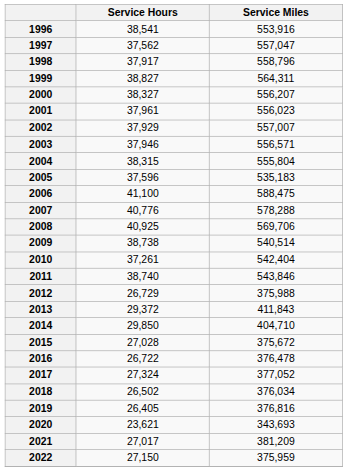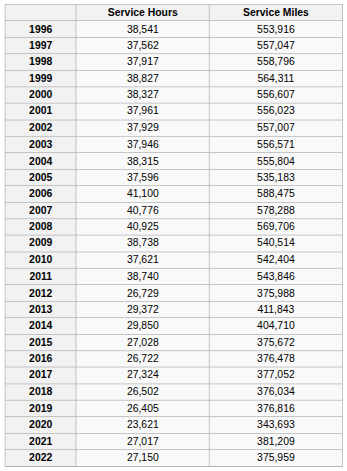2000 | Service Miles: 556,207 -> 556,607
2010 | Service Hours: 37,261 -> 37,621
